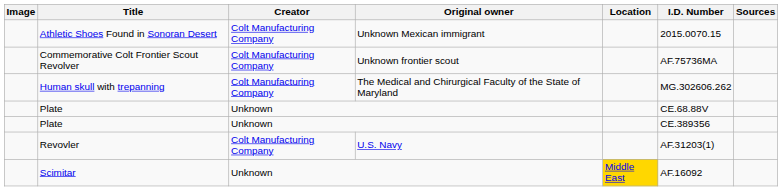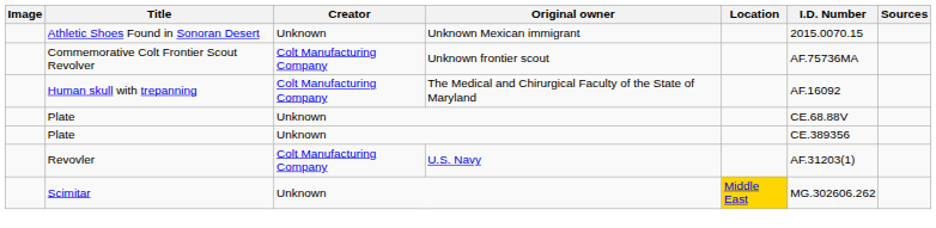Athletic Shoes Found in Sonoran Desert | Creator: Colt Manufacturing Company -> Unknown
Human skull with trepanning | I.D. Number: MG.302606.262 -> AF.16092
Scimitar | I.D. Number: AF.16092 -> MG.302606.262
